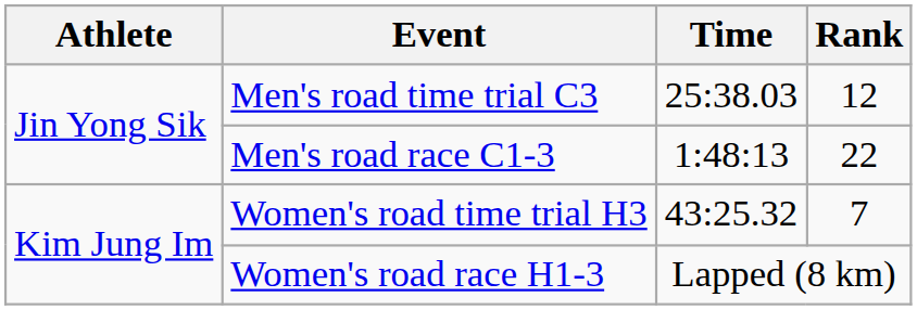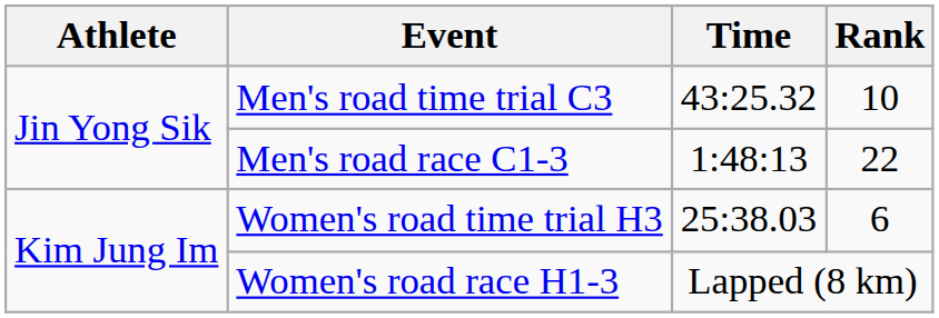Men's road time trial C3 | Time: 25:38.03 -> 43:25.32
Men's road time trial C3 | Rank: 12 -> 10
Women's road time trial H3 | Time: 43:25.32 -> 25:38.03
Women's road time trial H3 | Rank: 7 -> 6
